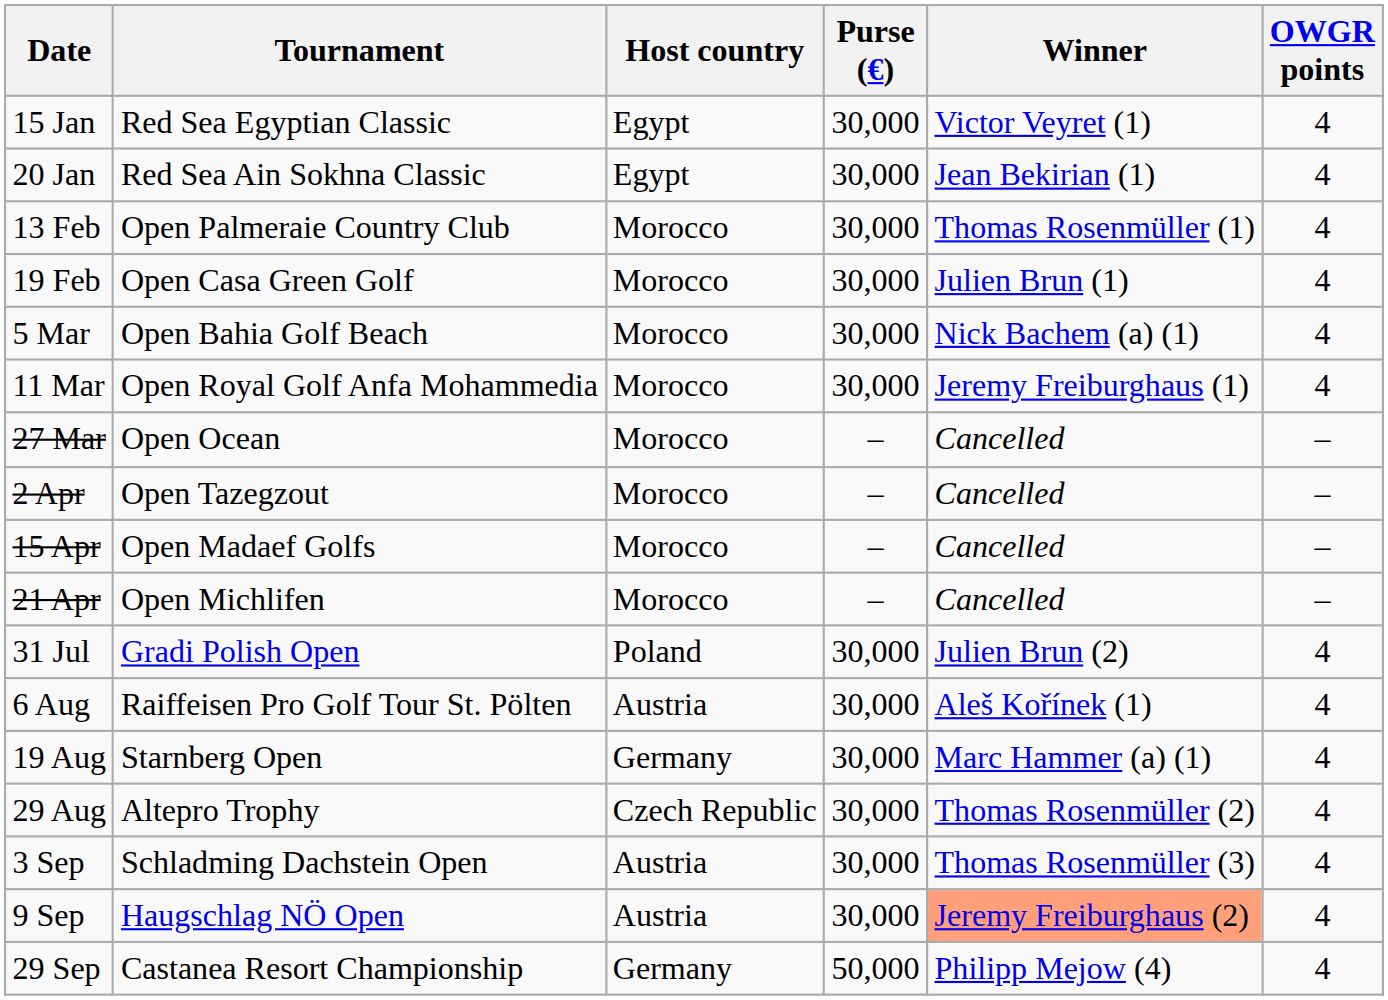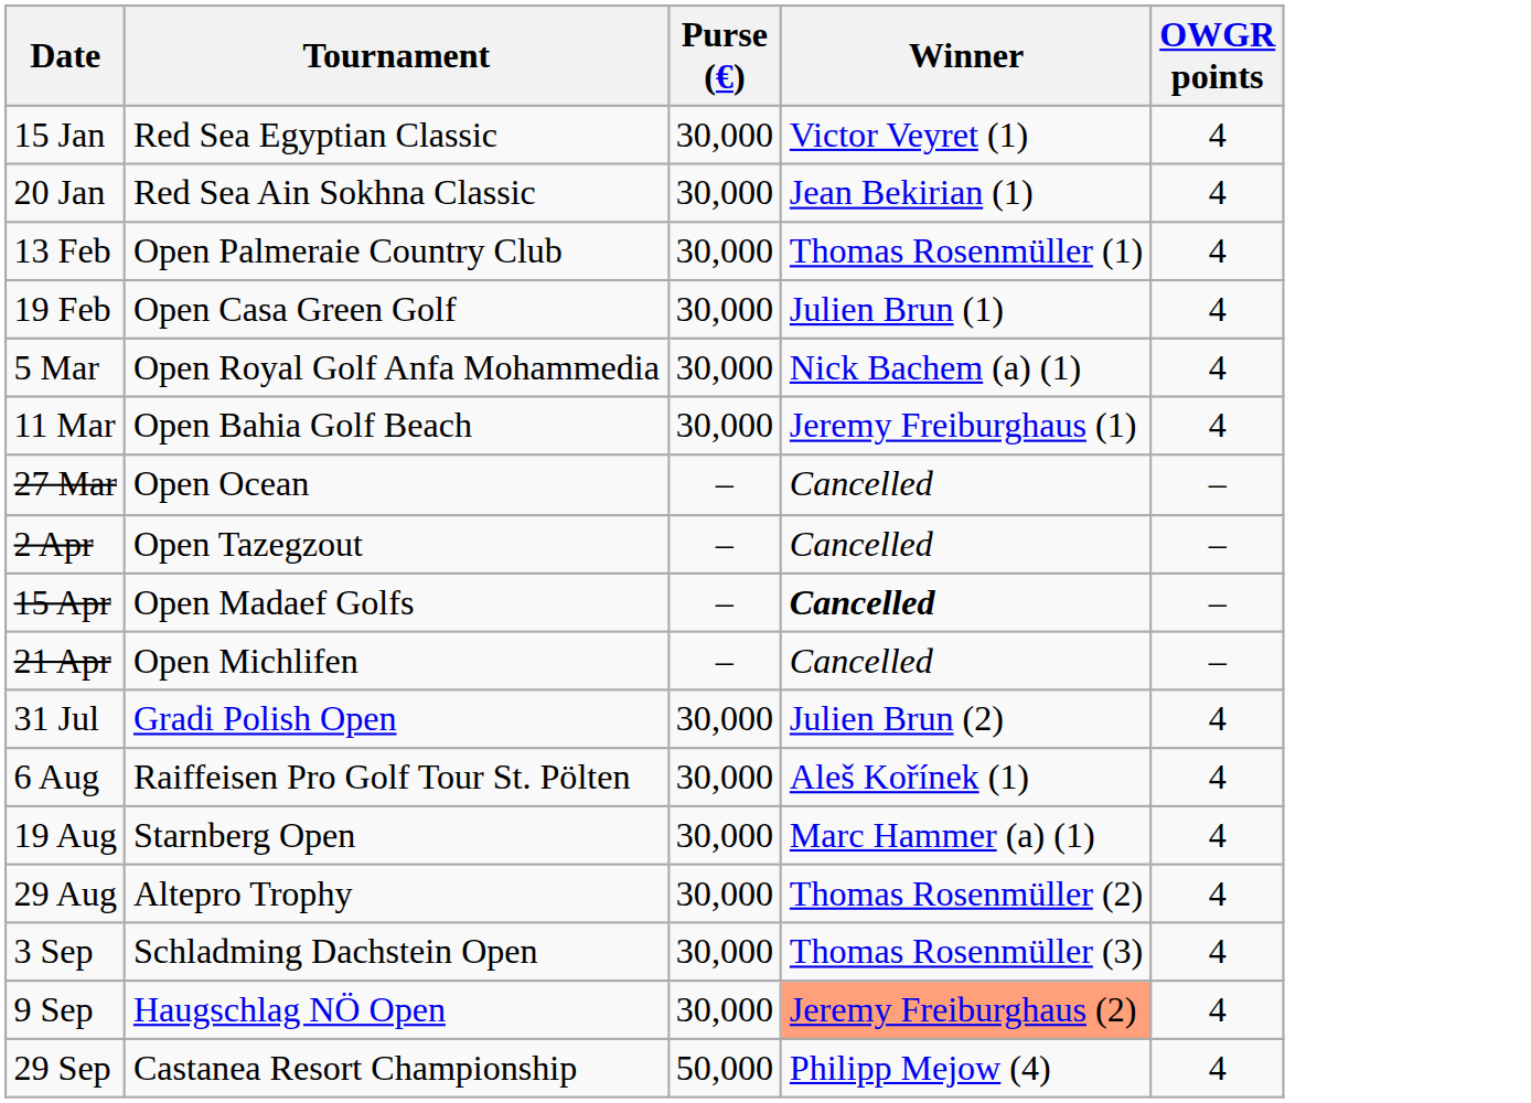- column: Host country | Egypt | Egypt | Morocco | Morocco | Morocco | Morocco | Morocco | Morocco | Morocco | Morocco | Poland | Austria | Germany | Czech Republic | Austria | Austria | Germany
5 Mar | Tournament: Open Bahia Golf Beach -> Open Royal Golf Anfa Mohammedia
11 Mar | Tournament: Open Royal Golf Anfa Mohammedia -> Open Bahia Golf Beach
15 Apr | Winner: normal -> bold
